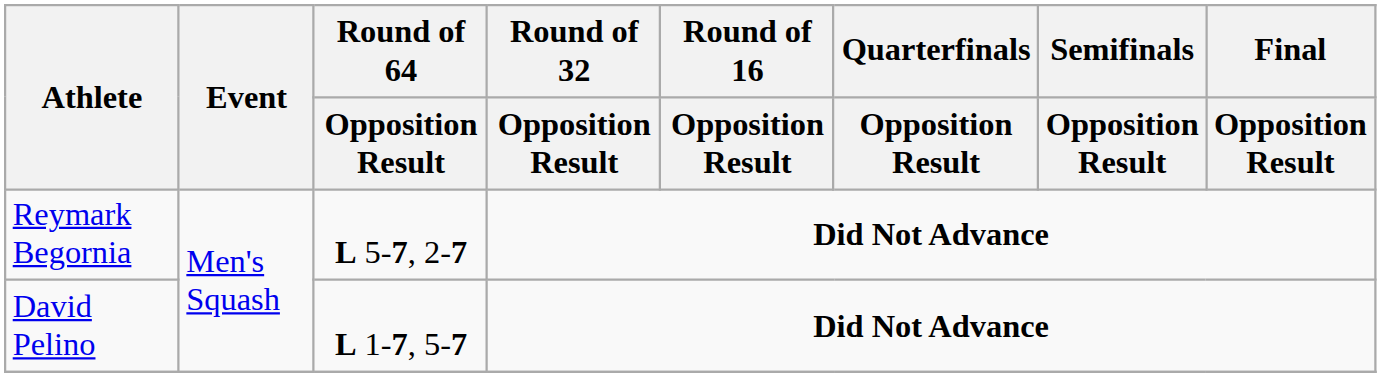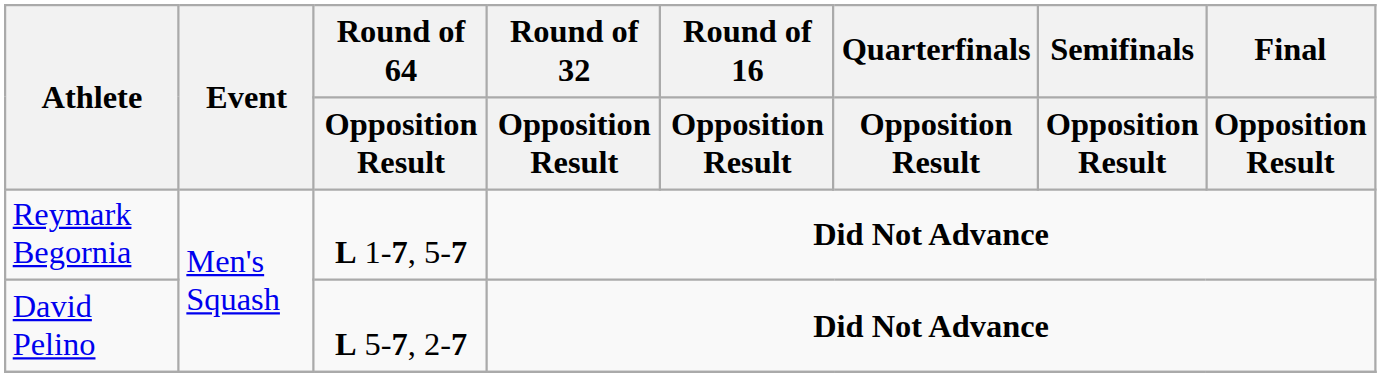Reymark Begornia | Round of 64 / Opposition Result: L 5-7, 2-7 -> L 1-7, 5-7
David Pelino | Round of 64 / Opposition Result: L 1-7, 5-7 -> L 5-7, 2-7
